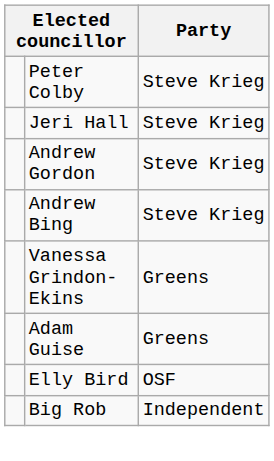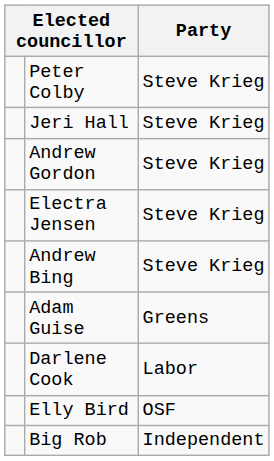+ row: Electra Jensen | Steve Krieg
- row: Vanessa Grindon-Ekins | Greens
+ row: Darlene Cook | Labor
